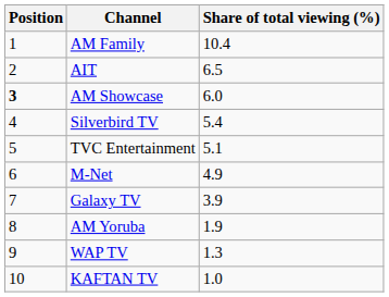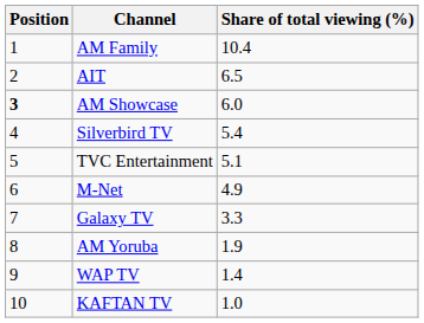Galaxy TV | Share of total viewing (%): 3.9 -> 3.3
WAP TV | Share of total viewing (%): 1.3 -> 1.4
